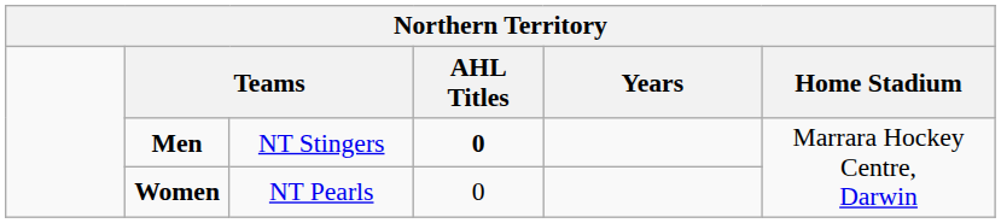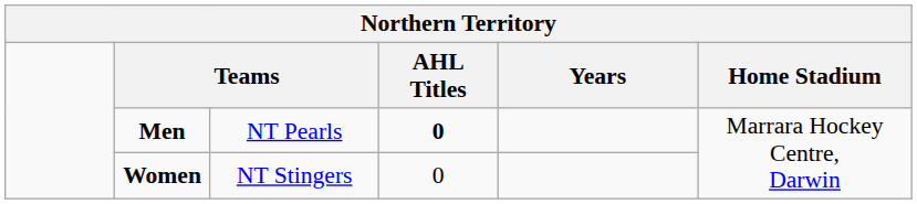Men | column 3: NT Stingers -> NT Pearls
Women | column 3: NT Pearls -> NT Stingers
